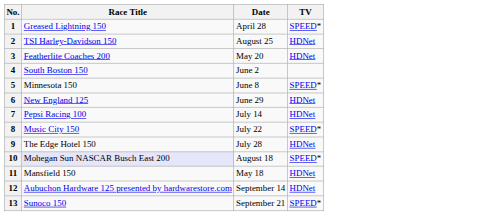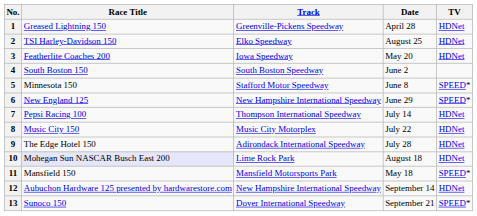+ column: Track | Greenville-Pickens Speedway | Elko Speedway | Iowa Speedway | South Boston Speedway | Stafford Motor Speedway | New Hampshire International Speedway | Thompson International Speedway | Music City Motorplex | Adirondack International Speedway | Lime Rock Park | Mansfield Motorsports Park | New Hampshire International Speedway | Dover International Speedway
1 | TV: SPEED* -> HDNet
6 | TV: HDNet -> SPEED*
8 | TV: SPEED* -> HDNet
10 | TV: SPEED* -> HDNet
11 | TV: HDNet -> SPEED*
